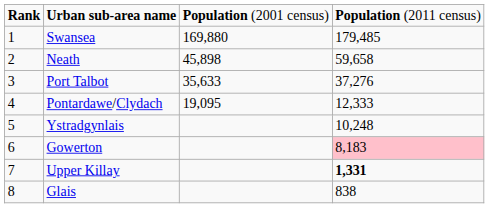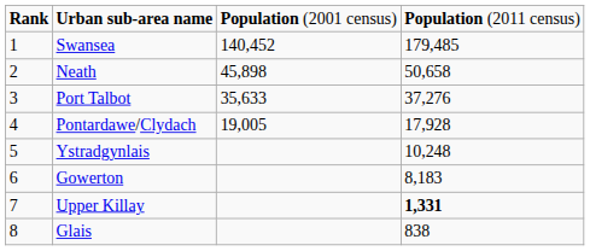Swansea | column 3: 169,880 -> 140,452
Neath | column 4: 59,658 -> 50,658
Pontardawe/Clydach | column 3: 19,095 -> 19,005
Pontardawe/Clydach | column 4: 12,333 -> 17,928
Gowerton | column 4: pink background -> no background
